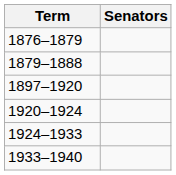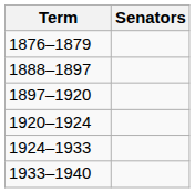- row: 1879–1888
+ row: 1888–1897
